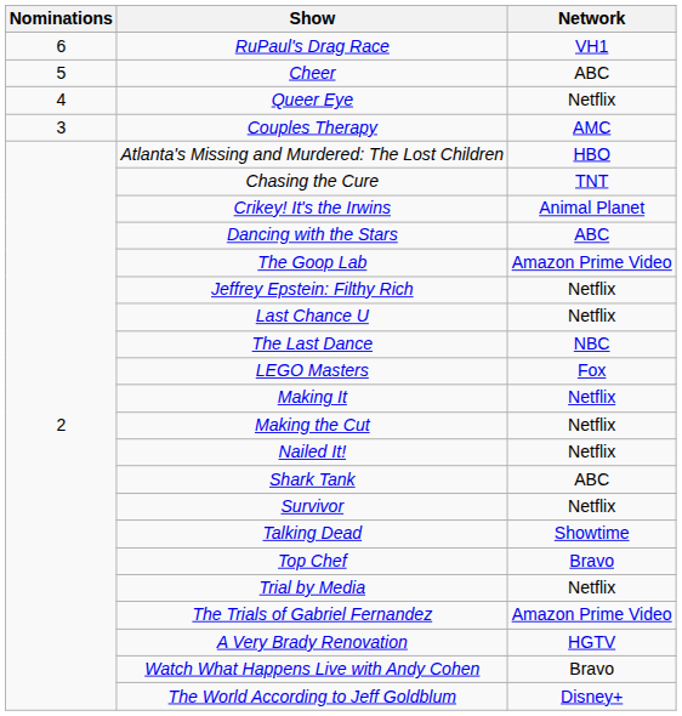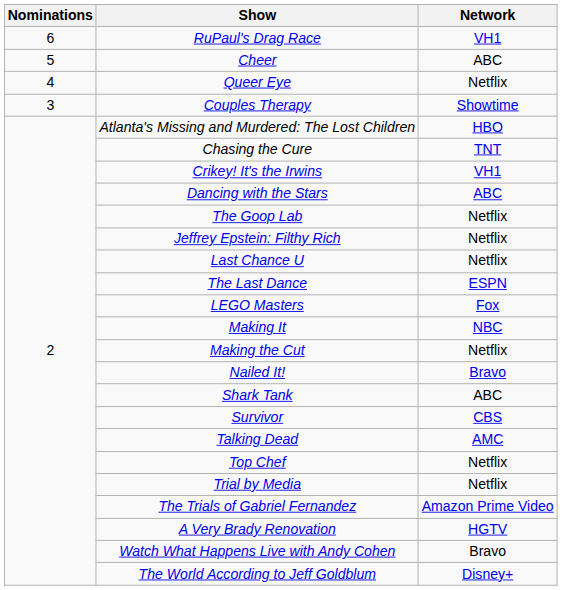Couples Therapy | Network: AMC -> Showtime
Crikey! It's the Irwins | Network: Animal Planet -> VH1
The Goop Lab | Network: Amazon Prime Video -> Netflix
The Last Dance | Network: NBC -> ESPN
Making It | Network: Netflix -> NBC
Nailed It! | Network: Netflix -> Bravo
Survivor | Network: Netflix -> CBS
Talking Dead | Network: Showtime -> AMC
Top Chef | Network: Bravo -> Netflix
